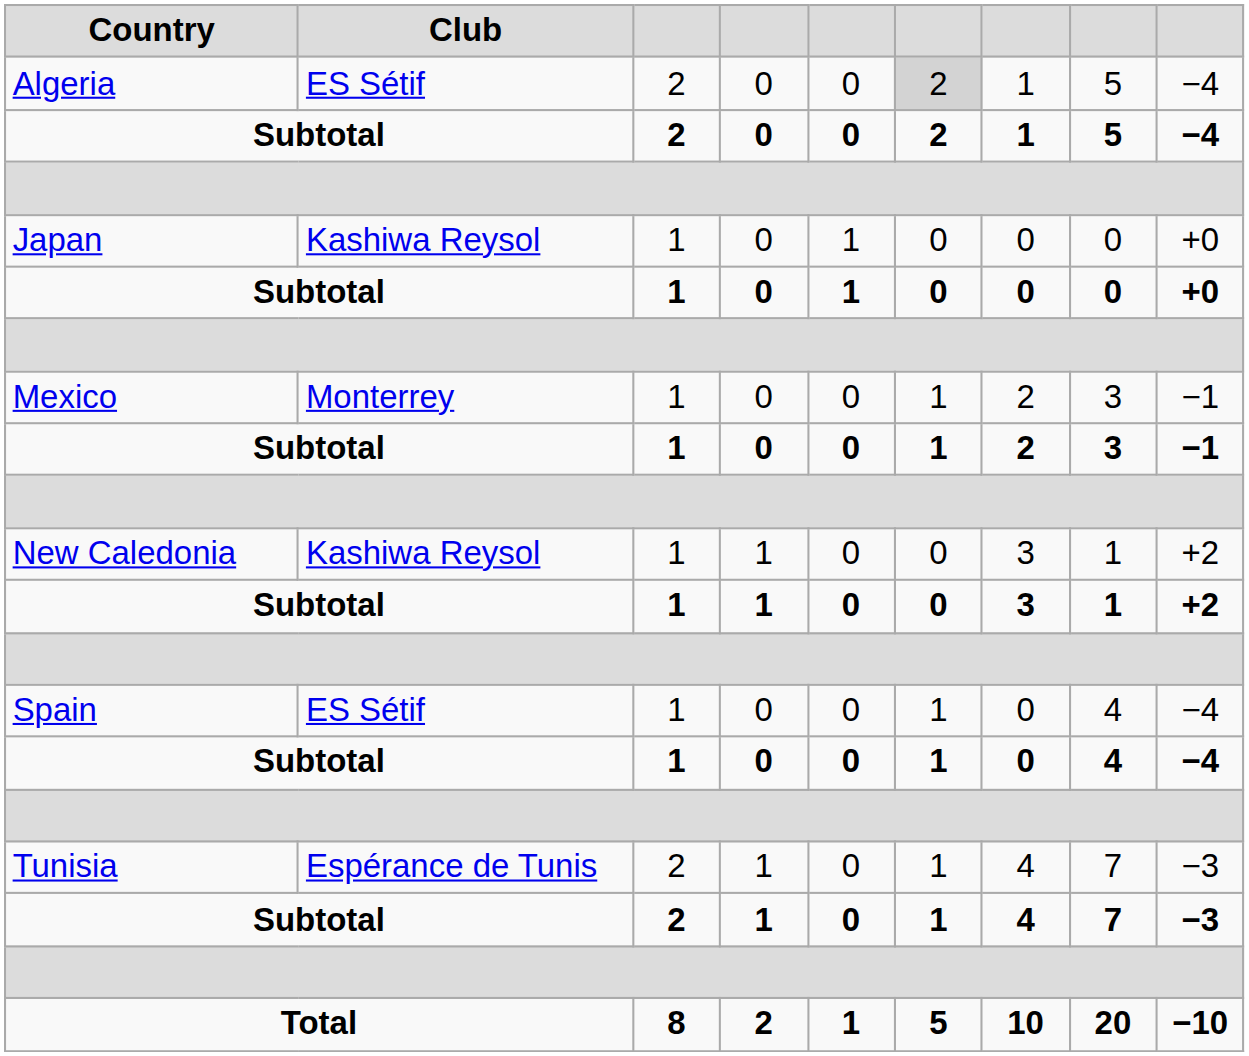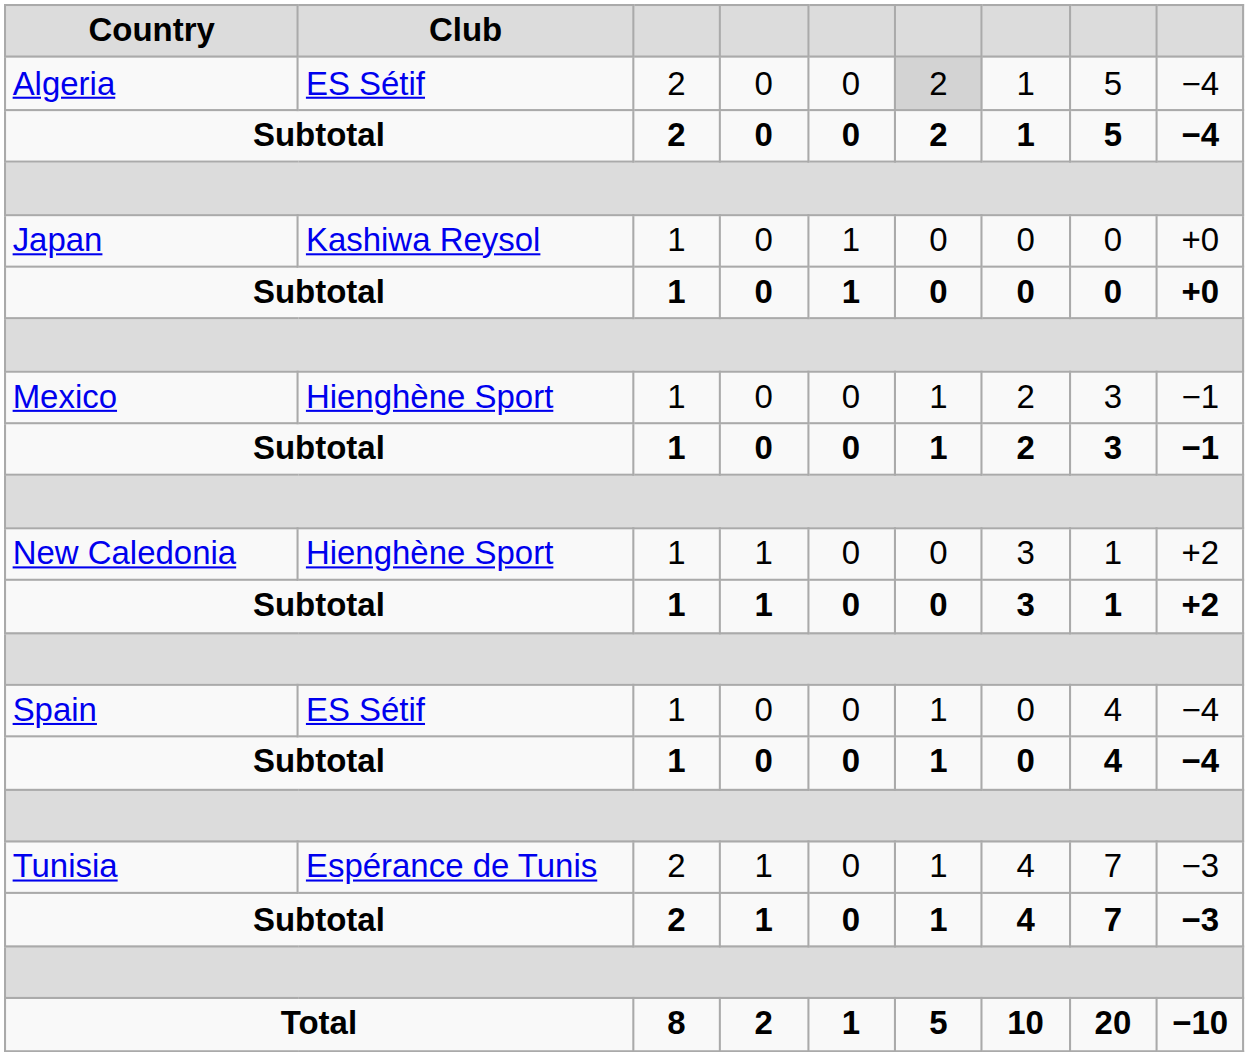Mexico | Club: Monterrey -> Hienghène Sport
New Caledonia | Club: Kashiwa Reysol -> Hienghène Sport
